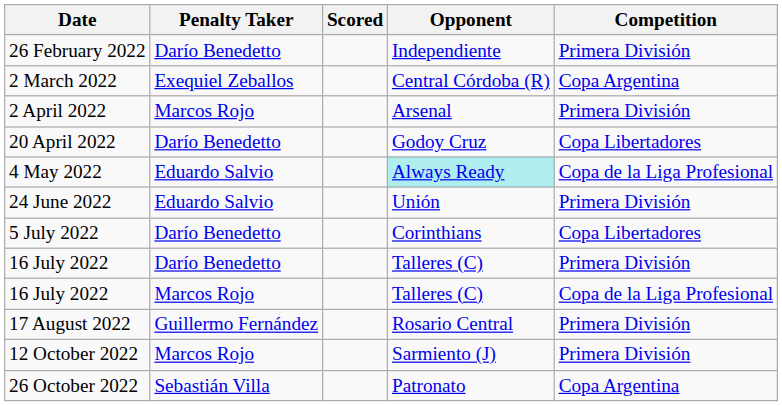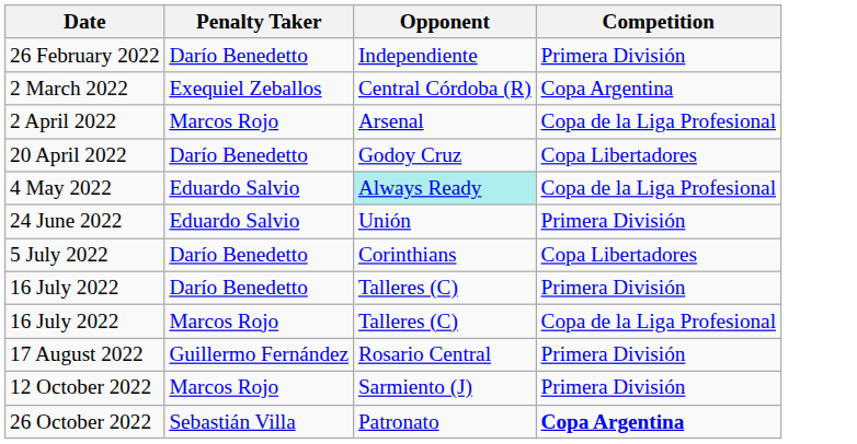- column: Scored
2 April 2022 | Competition: Primera División -> Copa de la Liga Profesional
26 October 2022 | Competition: normal -> bold
